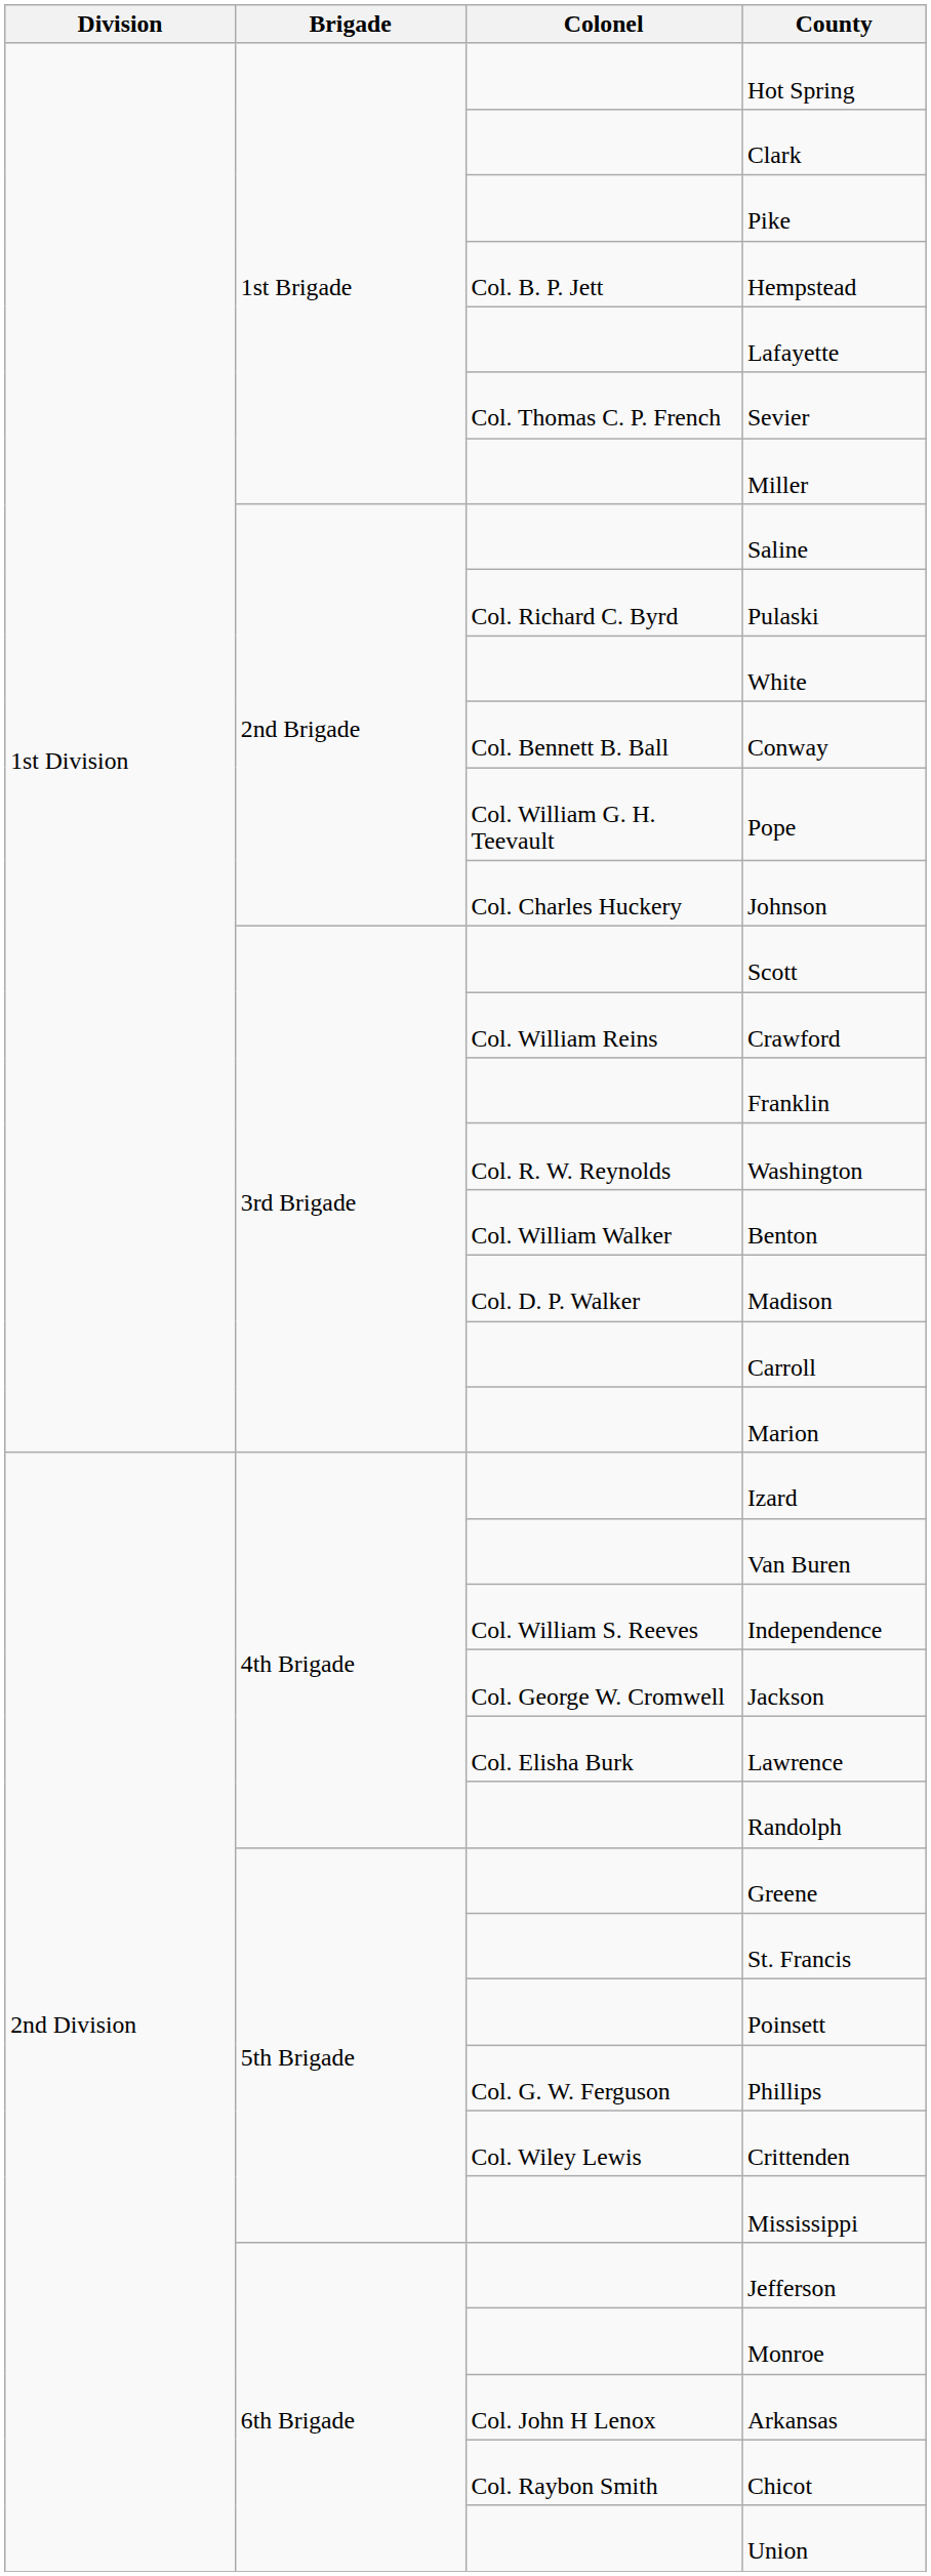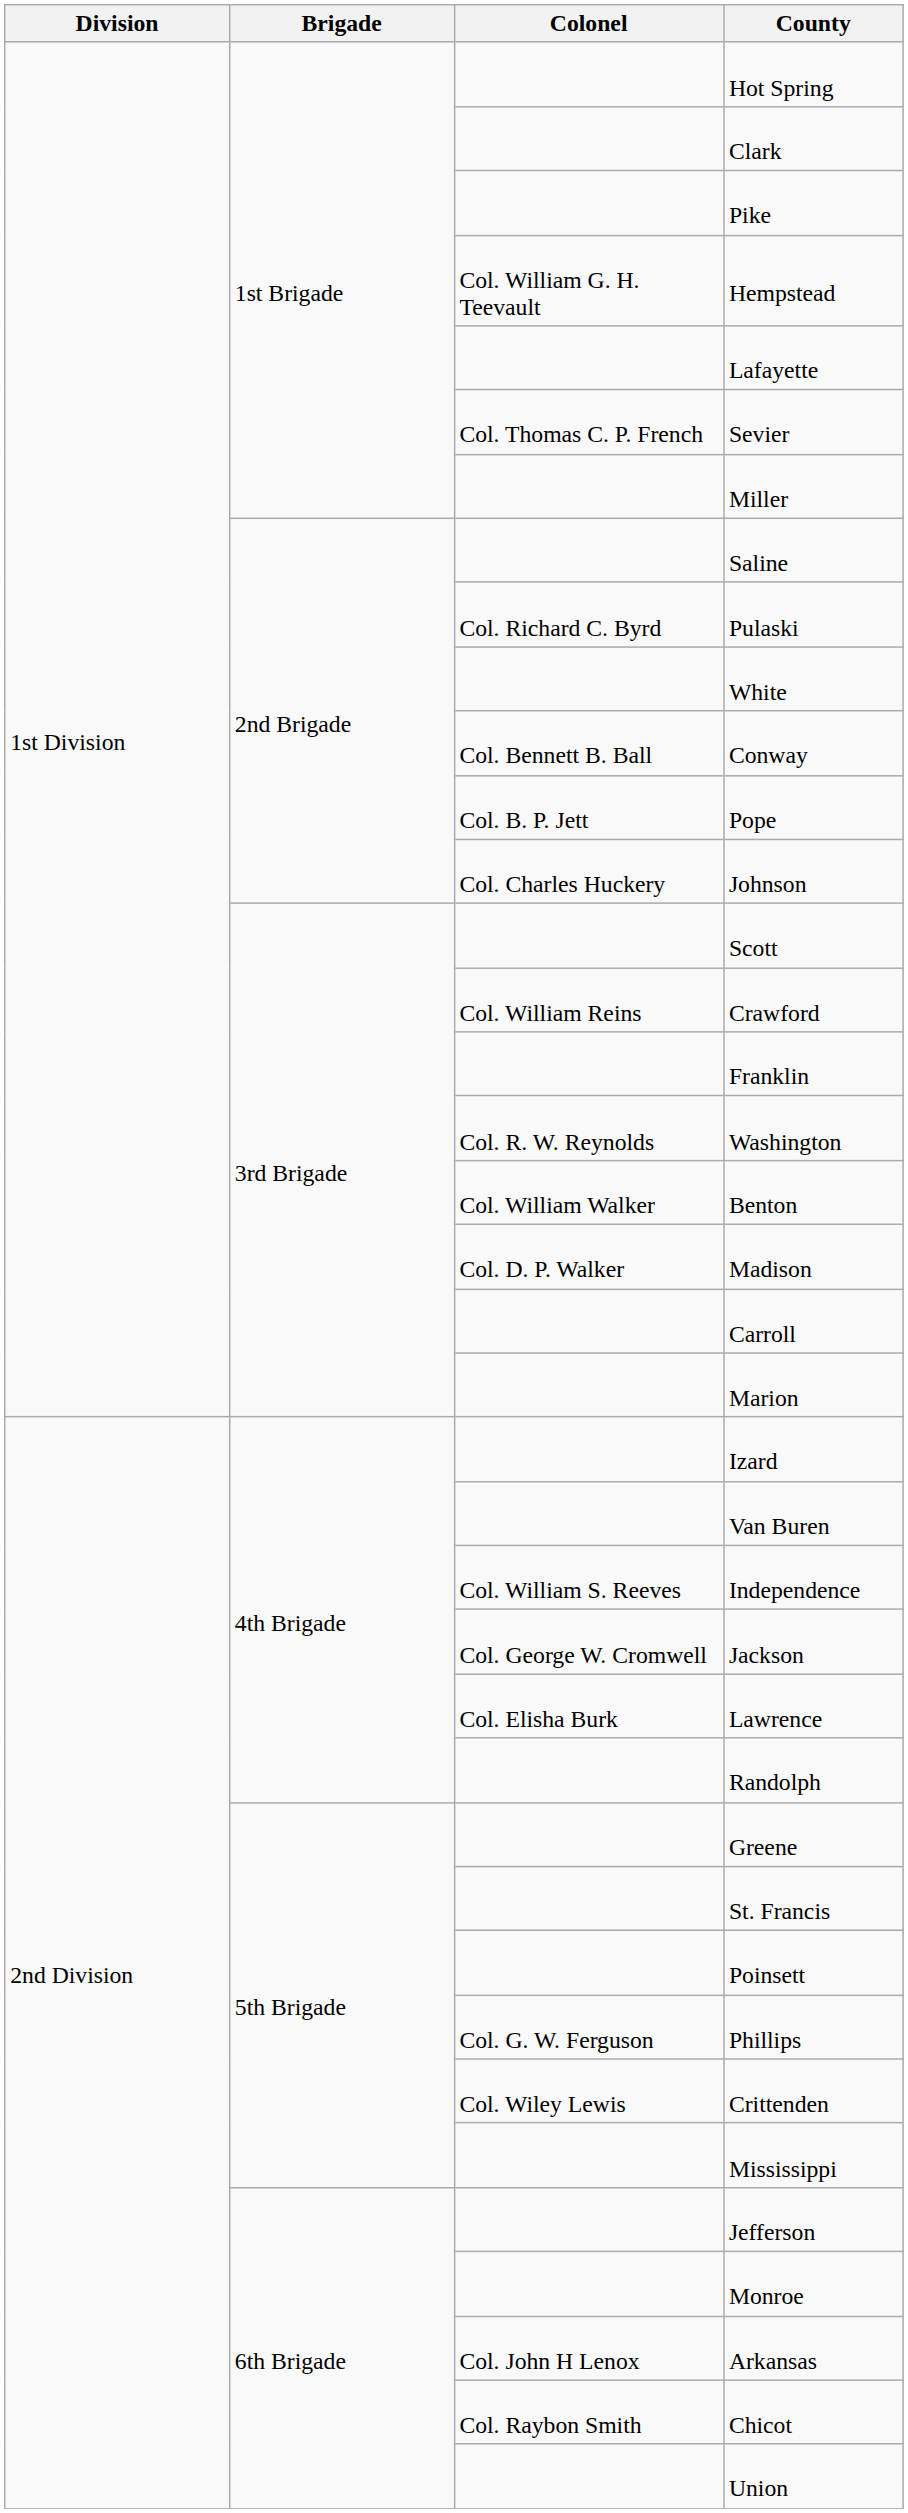Hempstead | Colonel: Col. B. P. Jett -> Col. William G. H. Teevault
Pope | Colonel: Col. William G. H. Teevault -> Col. B. P. Jett
